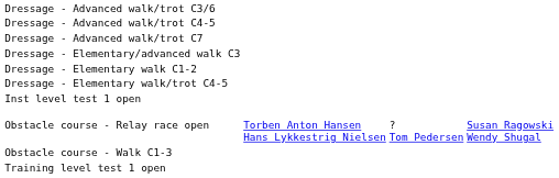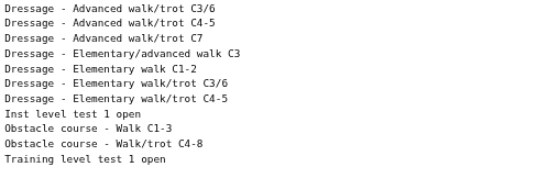+ row: Dressage - Elementary walk/trot C3/6
- row: Obstacle course - Relay race open | Torben Anton Hansen Hans Lykkestrig Nielsen | ? Tom Pedersen | Susan Ragowski Wendy Shugal
+ row: Obstacle course - Walk/trot C4-8
